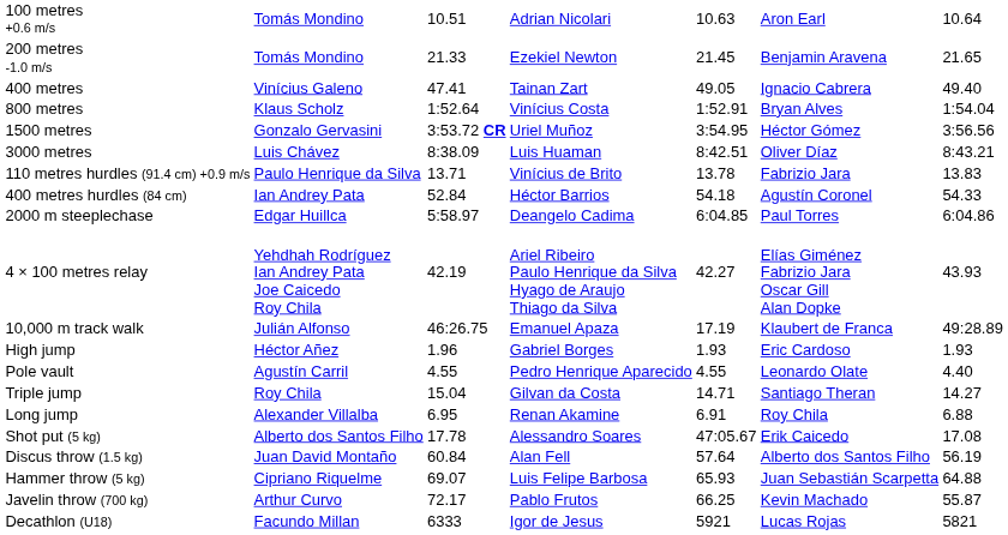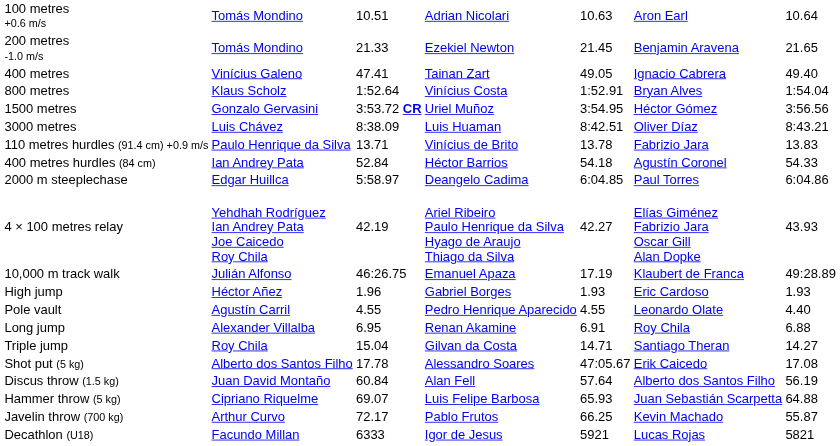rows swapped: Long jump <-> Triple jump
